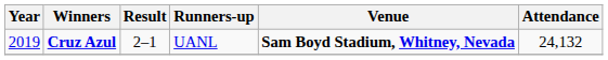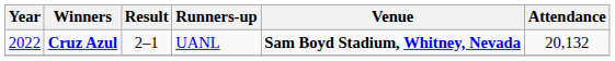Cruz Azul | Year: 2019 -> 2022
Cruz Azul | Attendance: 24,132 -> 20,132
